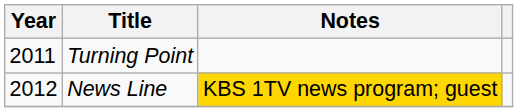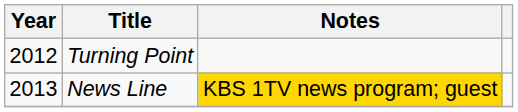Turning Point | Year: 2011 -> 2012
News Line | Year: 2012 -> 2013
